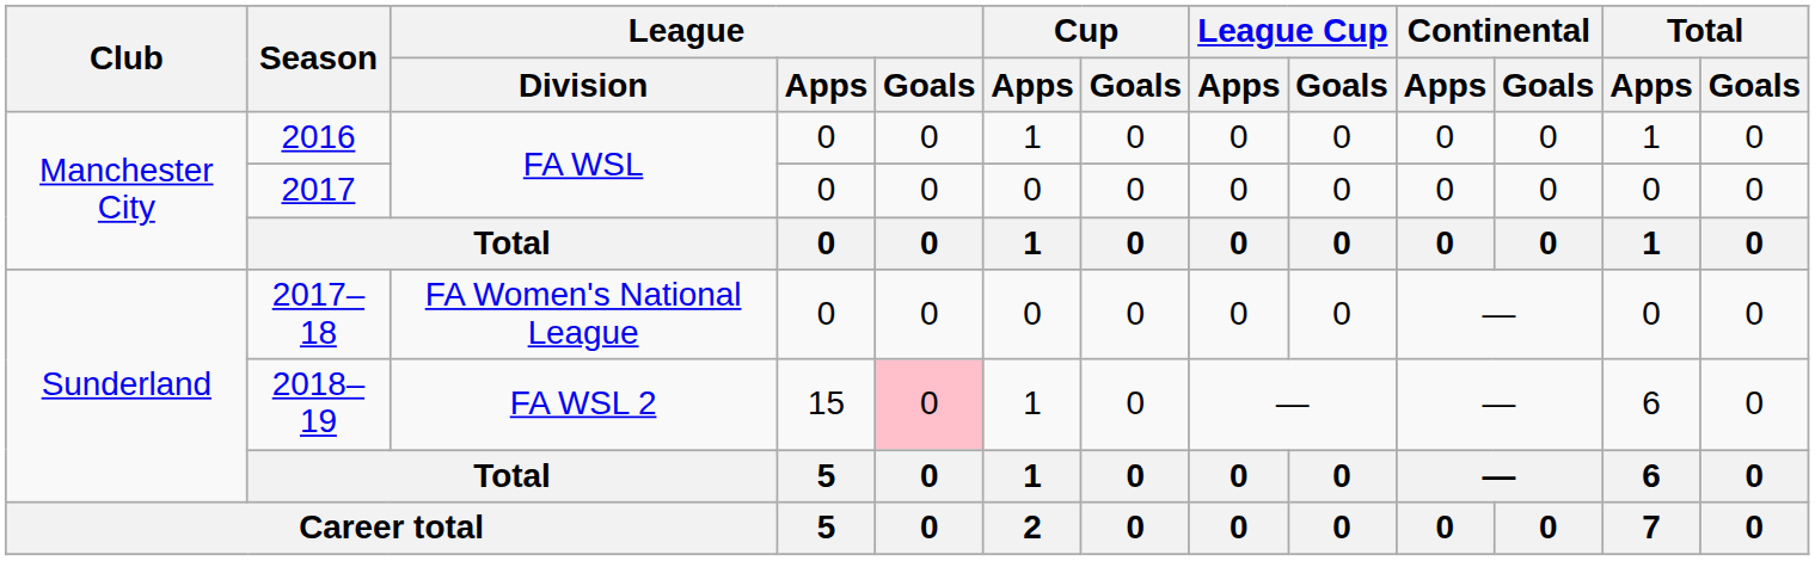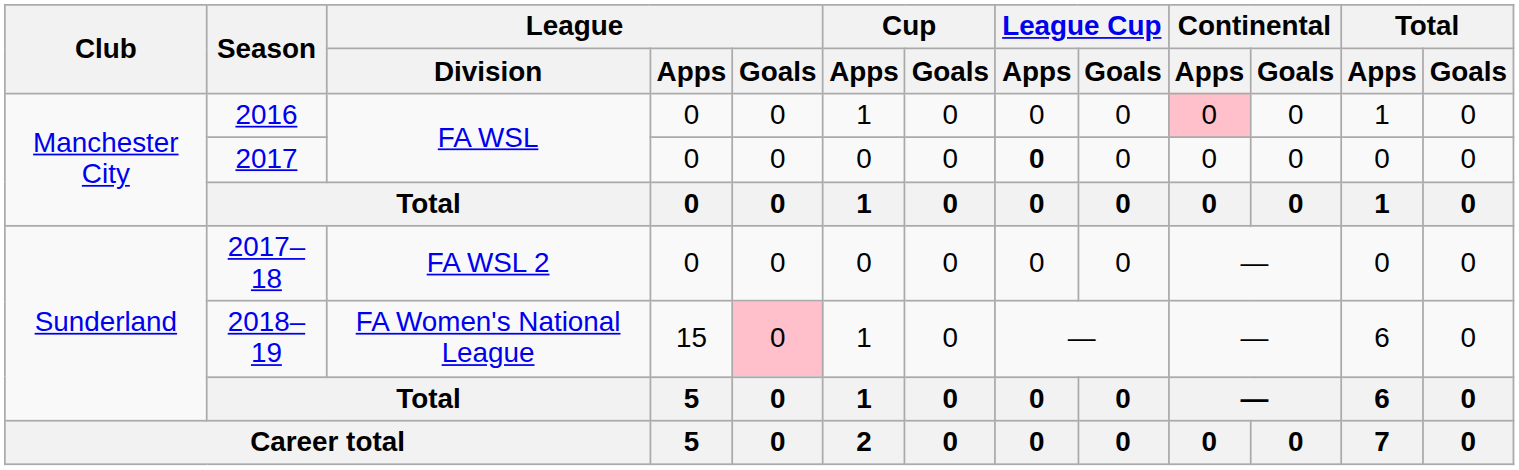2016 | Continental / Apps: no background -> pink background
2017 | League Cup / Apps: normal -> bold
2017–18 | League / Division: FA Women's National League -> FA WSL 2
2018–19 | League / Division: FA WSL 2 -> FA Women's National League
